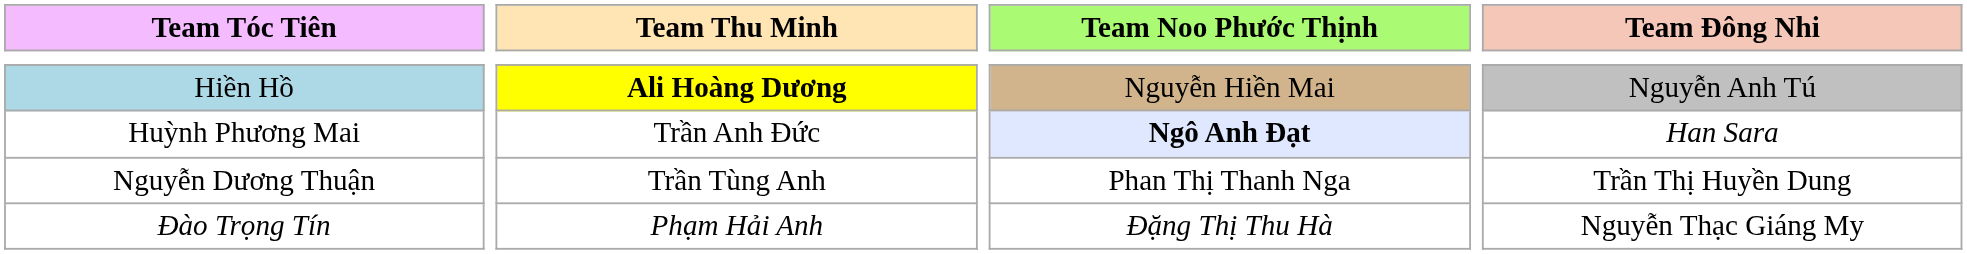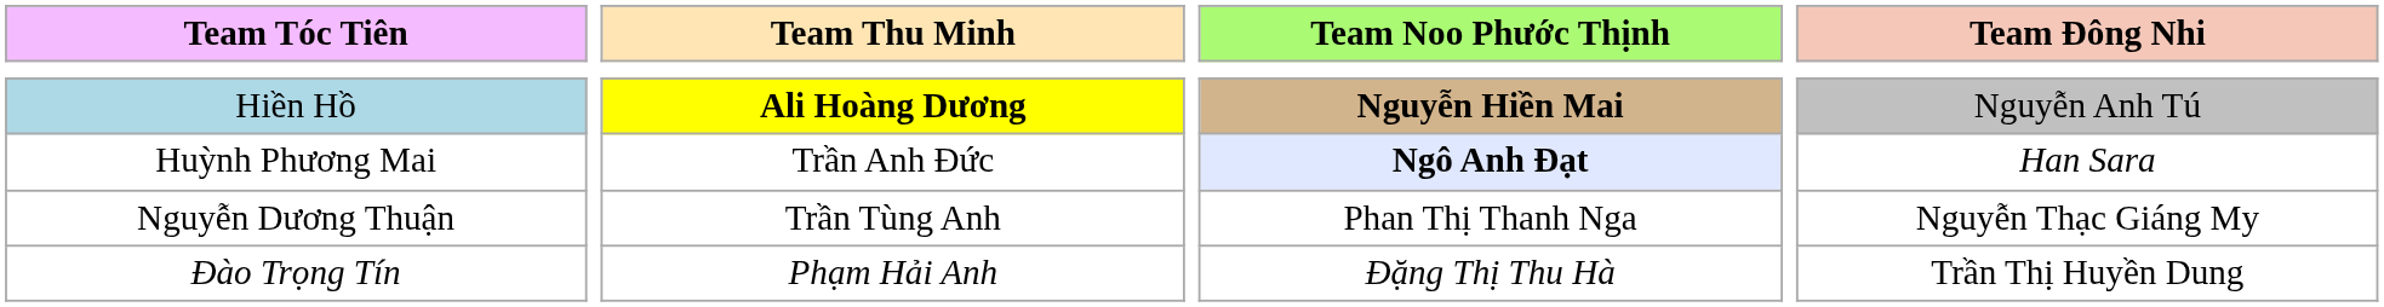Hiền Hồ | Team Noo Phước Thịnh: normal -> bold
Nguyễn Dương Thuận | Team Đông Nhi: Trần Thị Huyền Dung -> Nguyễn Thạc Giáng My
Đào Trọng Tín | Team Đông Nhi: Nguyễn Thạc Giáng My -> Trần Thị Huyền Dung
